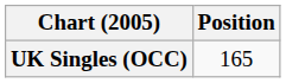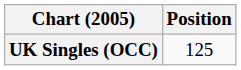UK Singles (OCC) | Position: 165 -> 125
